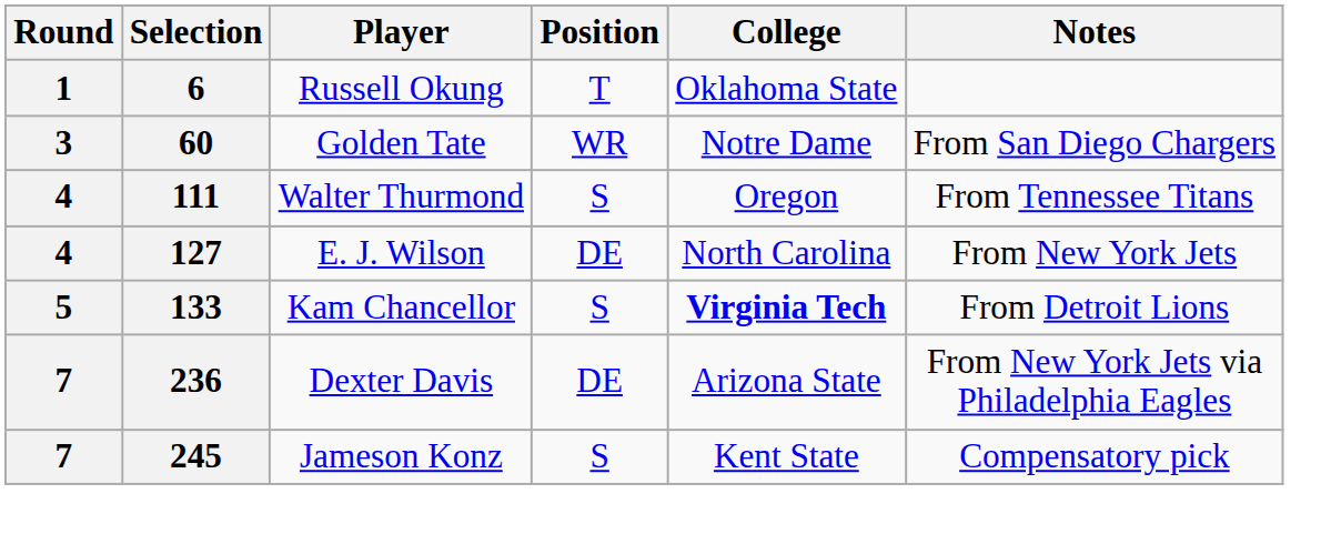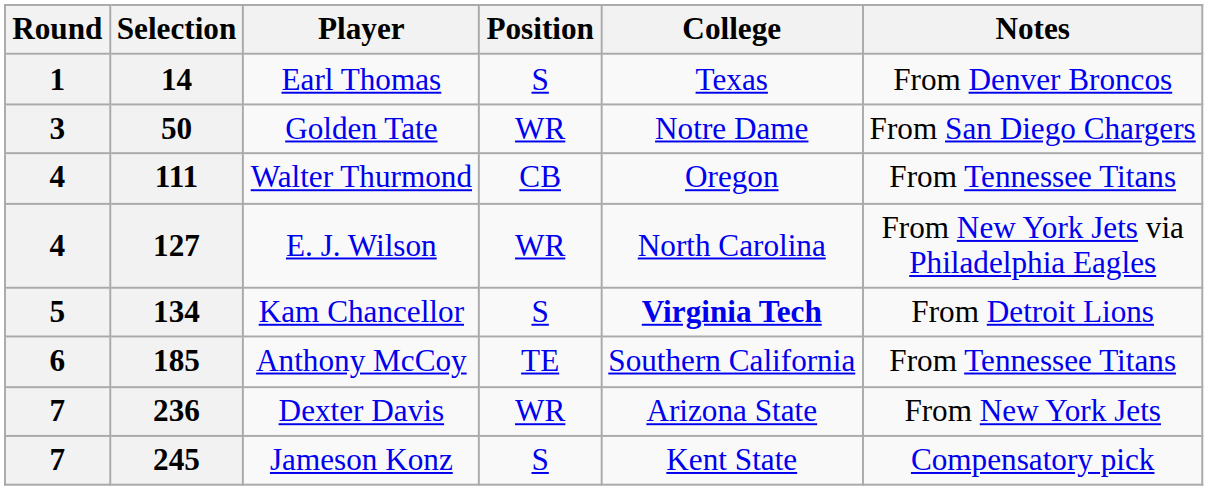- row: 1 | 6 | Russell Okung | T | Oklahoma State
+ row: 1 | 14 | Earl Thomas | S | Texas | From Denver Broncos
Golden Tate | Selection: 60 -> 50
Walter Thurmond | Position: S -> CB
E. J. Wilson | Position: DE -> WR
E. J. Wilson | Notes: From New York Jets -> From New York Jets via Philadelphia Eagles
Kam Chancellor | Selection: 133 -> 134
+ row: 6 | 185 | Anthony McCoy | TE | Southern California | From Tennessee Titans
Dexter Davis | Position: DE -> WR
Dexter Davis | Notes: From New York Jets via Philadelphia Eagles -> From New York Jets
